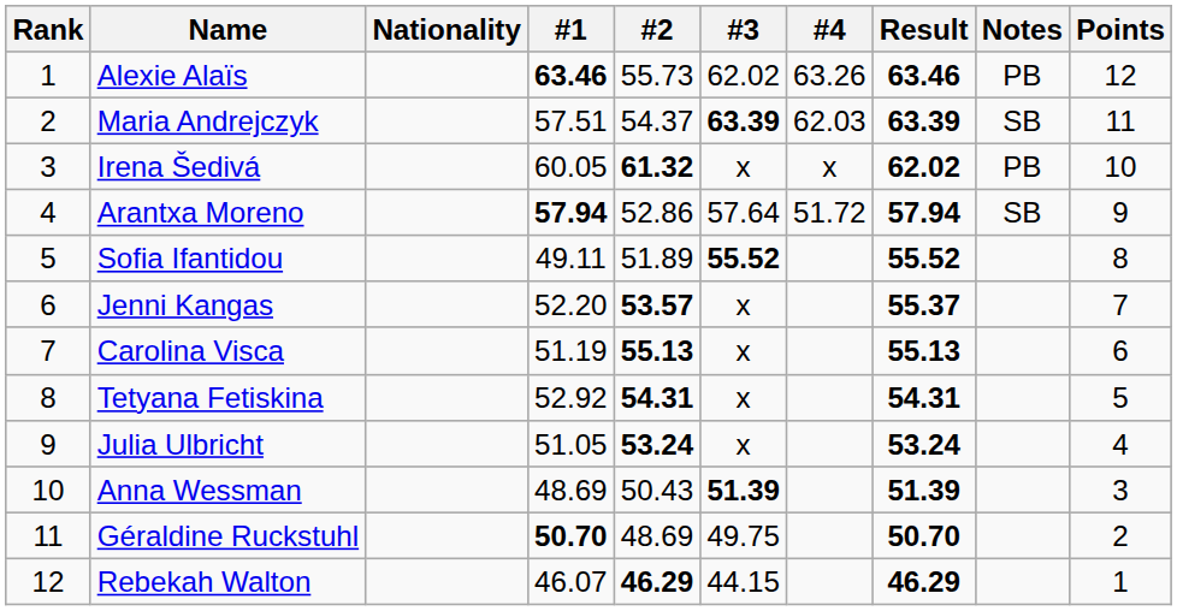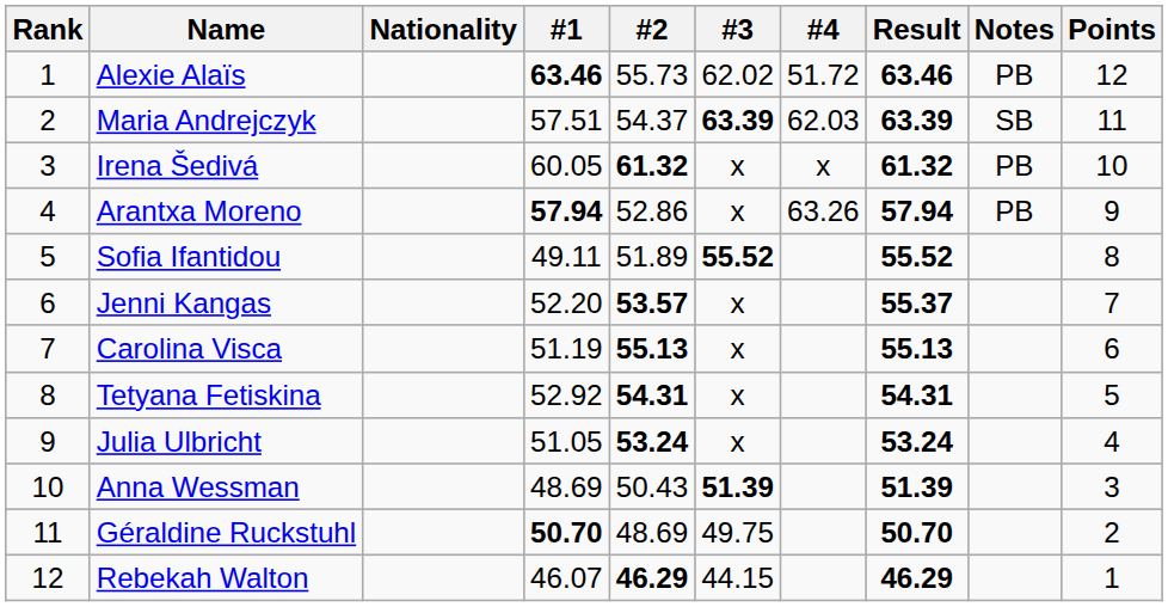Alexie Alaïs | #4: 63.26 -> 51.72
Irena Šedivá | Result: 62.02 -> 61.32
Arantxa Moreno | #3: 57.64 -> x
Arantxa Moreno | #4: 51.72 -> 63.26
Arantxa Moreno | Notes: SB -> PB
